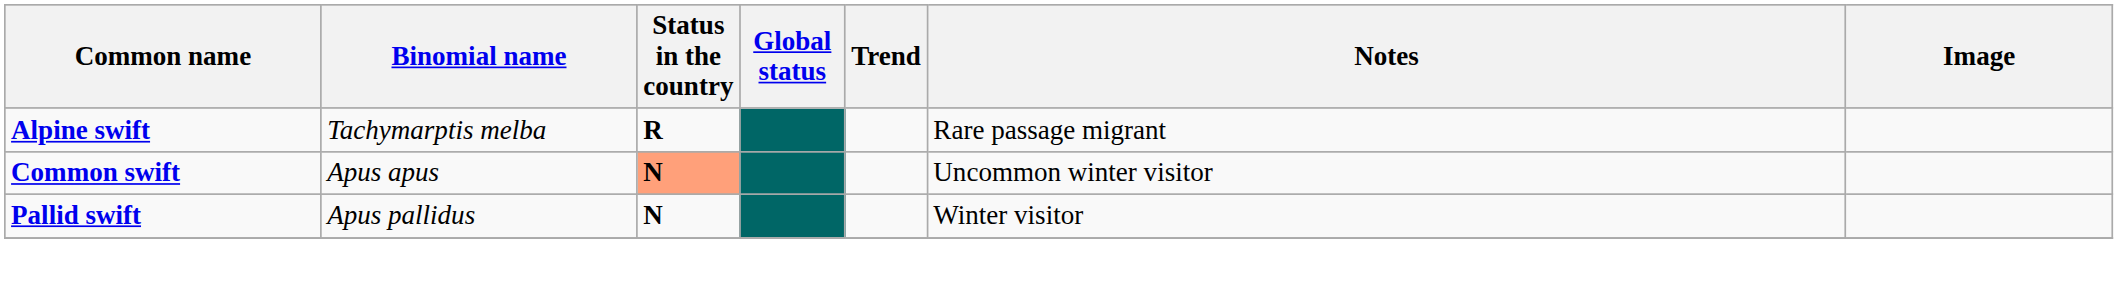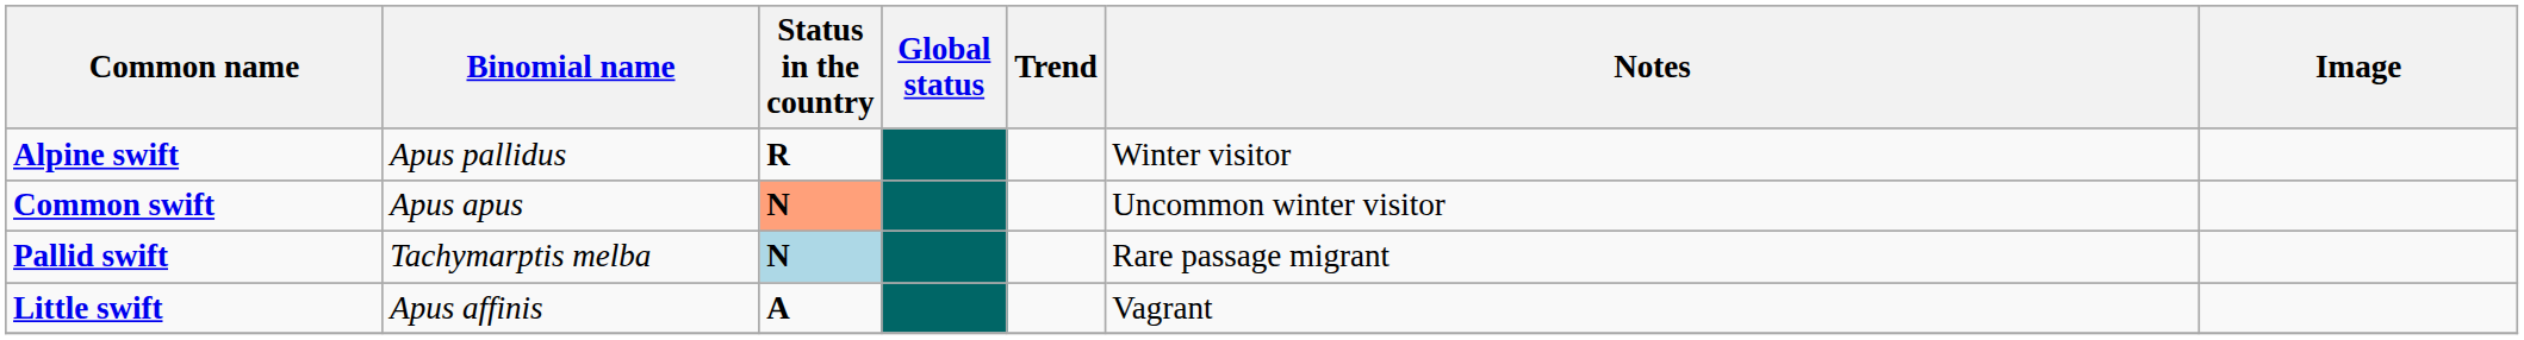Alpine swift | Binomial name: Tachymarptis melba -> Apus pallidus
Alpine swift | Notes: Rare passage migrant -> Winter visitor
Pallid swift | Binomial name: Apus pallidus -> Tachymarptis melba
Pallid swift | Status in the country: no background -> lightblue background
Pallid swift | Notes: Winter visitor -> Rare passage migrant
+ row: Little swift | Apus affinis | A | Vagrant
